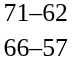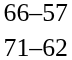rows swapped: 66–57 <-> 71–62
